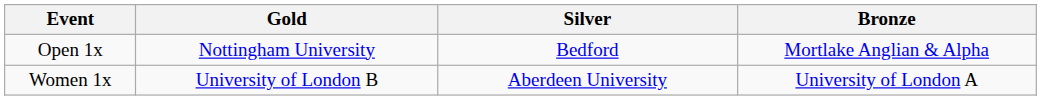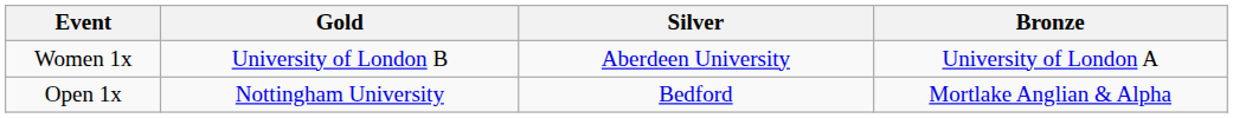rows swapped: Open 1x <-> Women 1x
